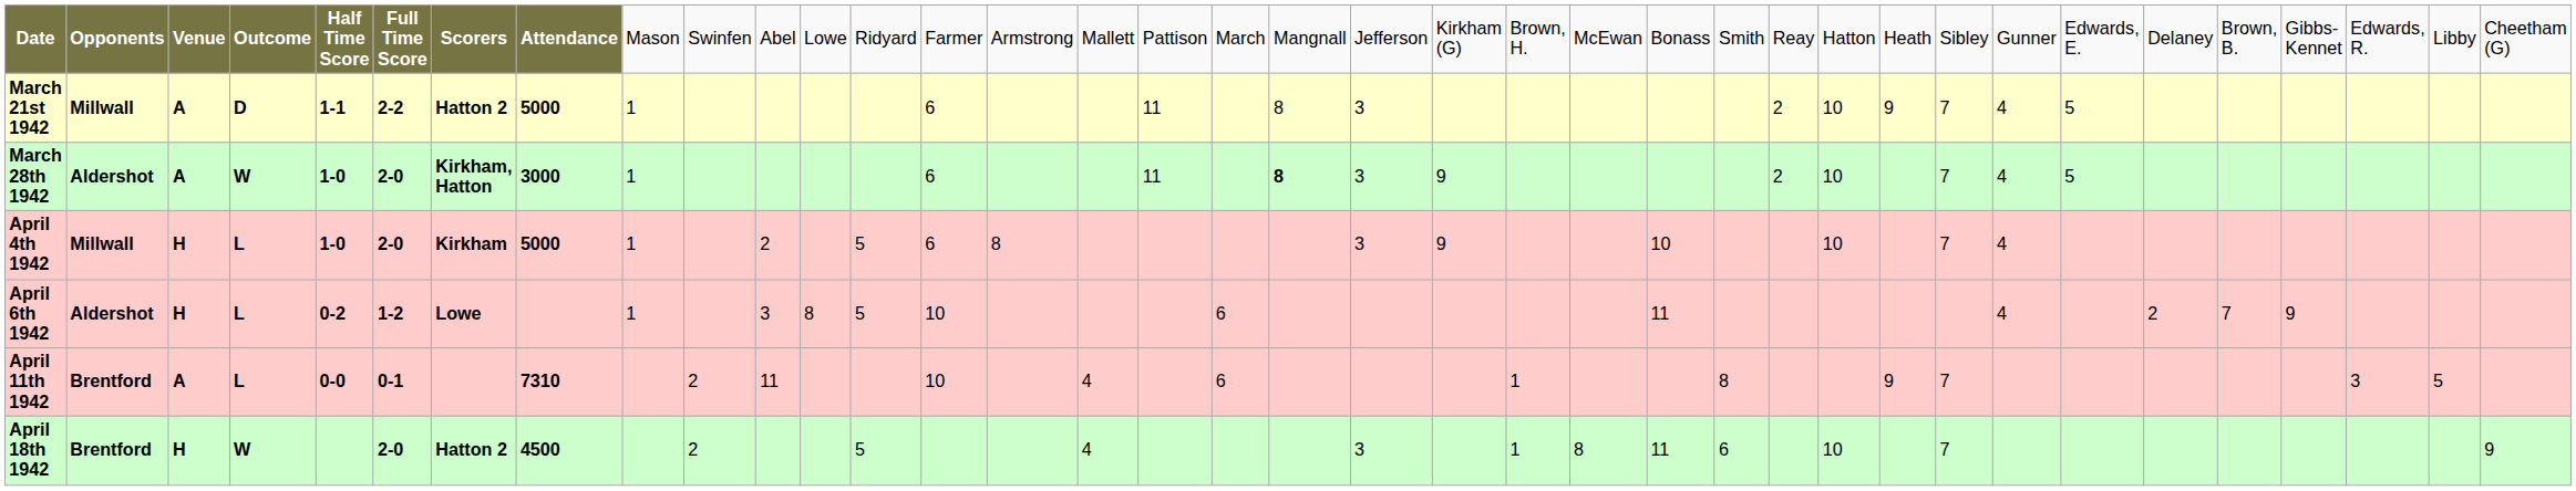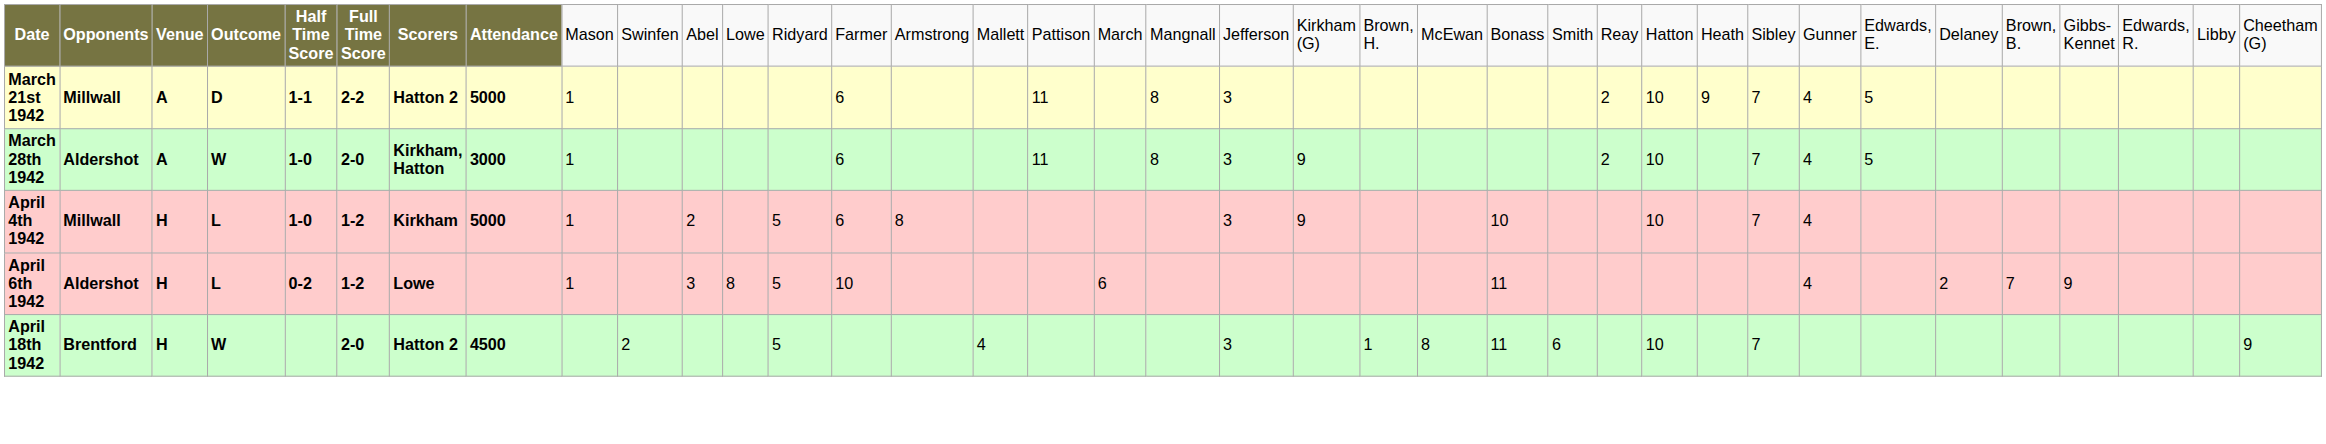March 28th 1942 | column 19: bold -> normal
April 4th 1942 | column 6: 2-0 -> 1-2
- row: April 11th 1942 | Brentford | A | L | 0-0 | 0-1 | 7310 | 2 | 11 | 10 | 4 | 6 | 1 | 8 | 9 | 7 | 3 | 5
